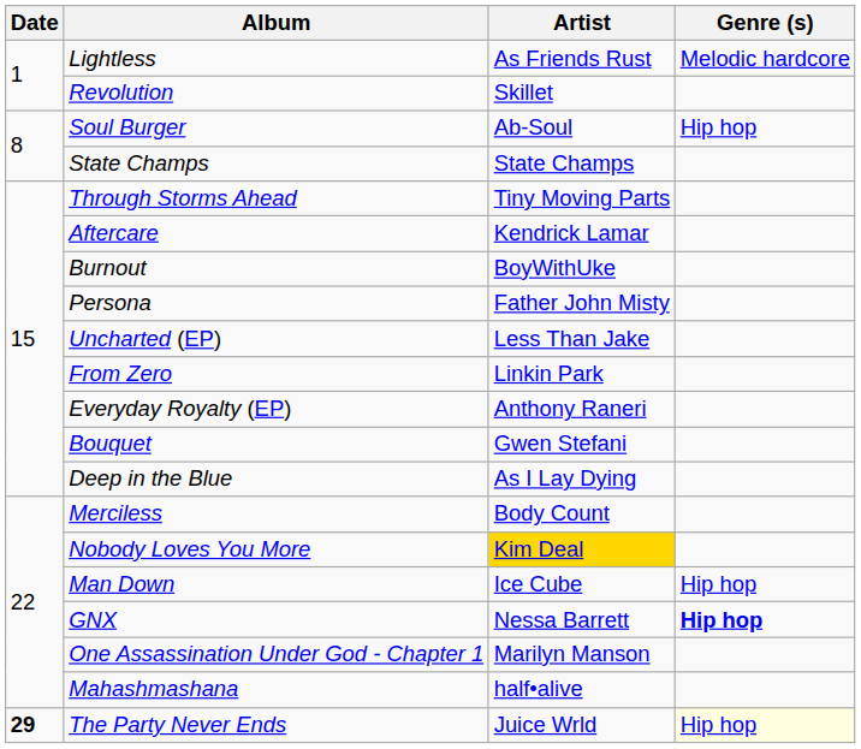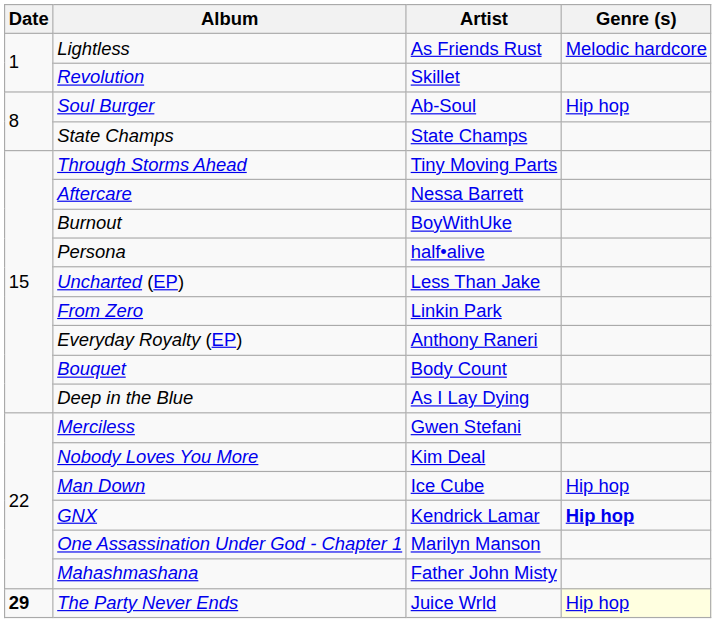Aftercare | Artist: Kendrick Lamar -> Nessa Barrett
Persona | Artist: Father John Misty -> half•alive
Bouquet | Artist: Gwen Stefani -> Body Count
Merciless | Artist: Body Count -> Gwen Stefani
Nobody Loves You More | Artist: gold background -> no background
GNX | Artist: Nessa Barrett -> Kendrick Lamar
Mahashmashana | Artist: half•alive -> Father John Misty
